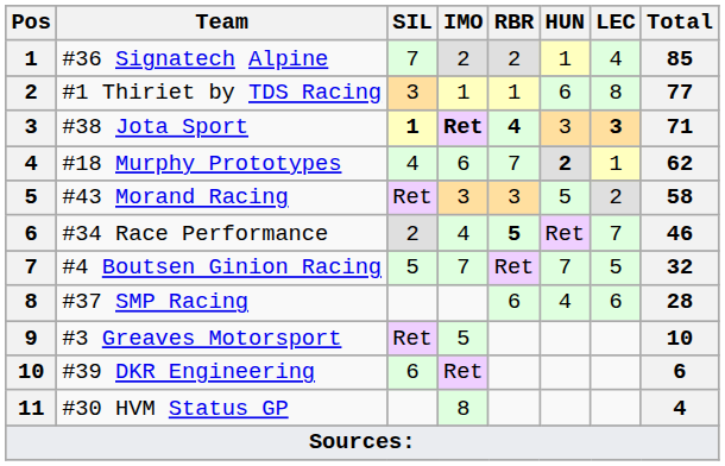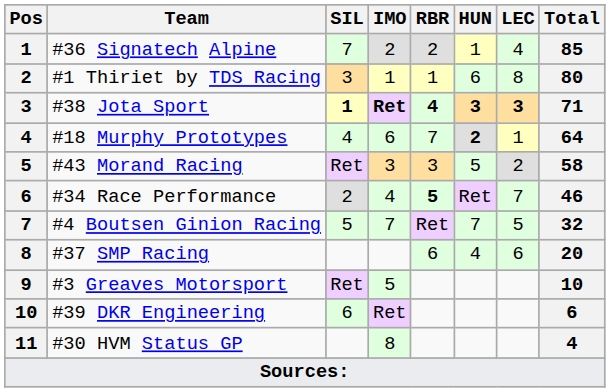#1 Thiriet by TDS Racing | Total: 77 -> 80
#38 Jota Sport | HUN: normal -> bold
#18 Murphy Prototypes | Total: 62 -> 64
#37 SMP Racing | Total: 28 -> 20
